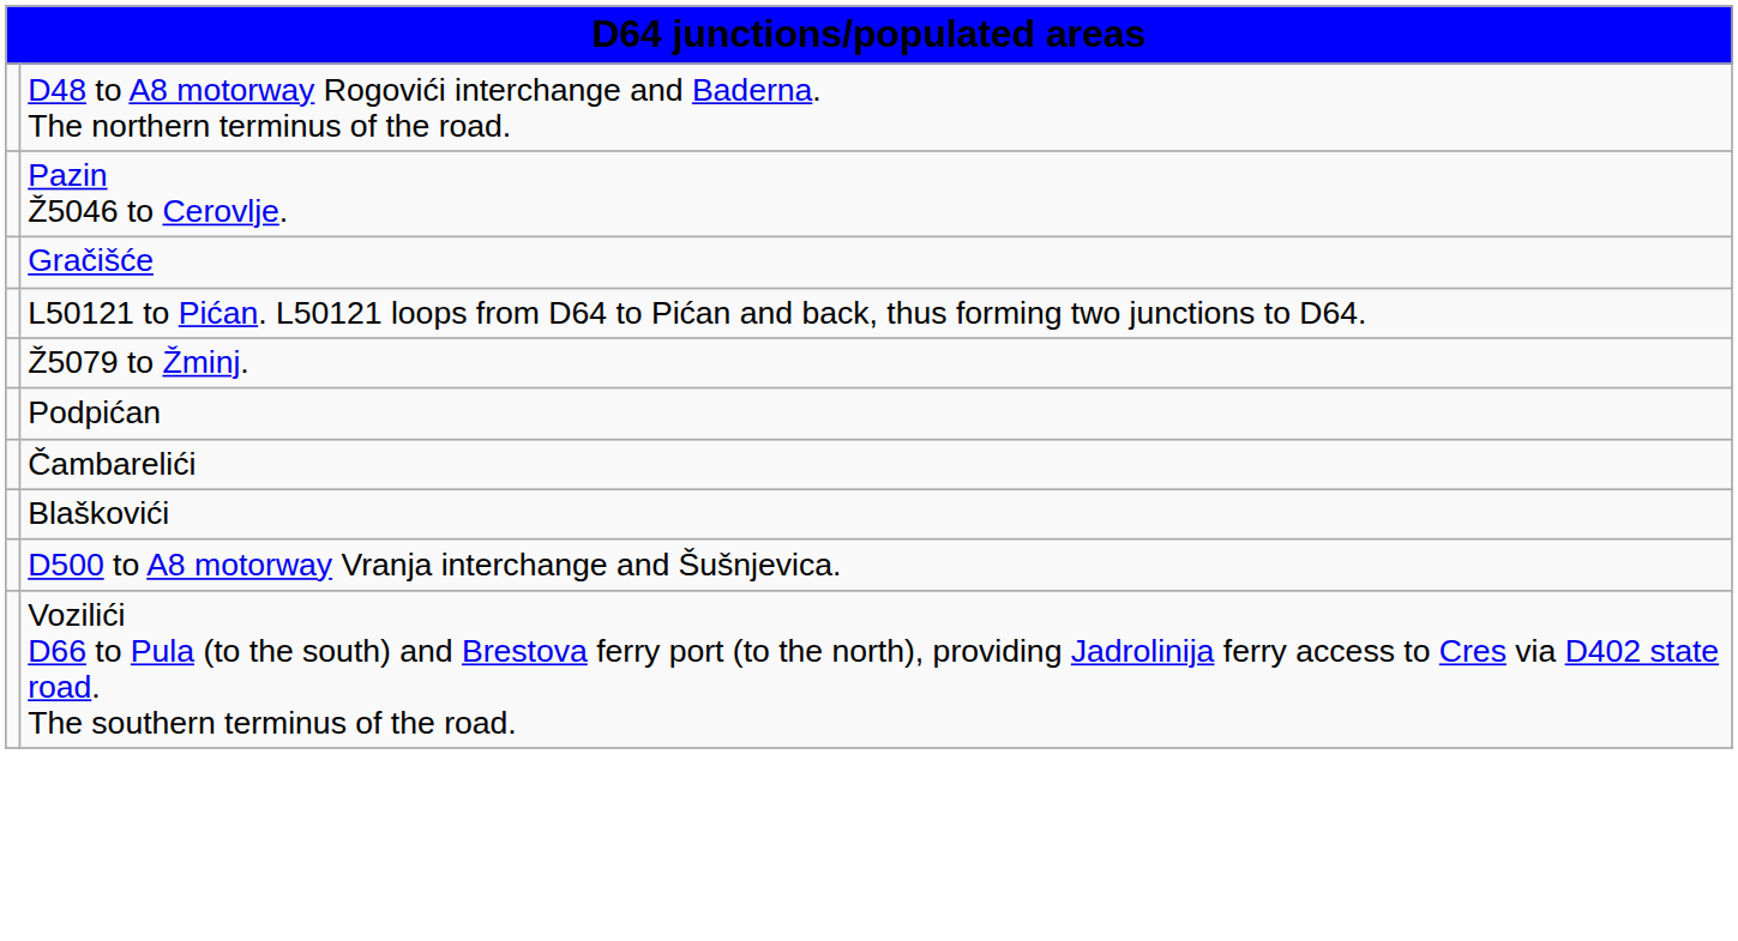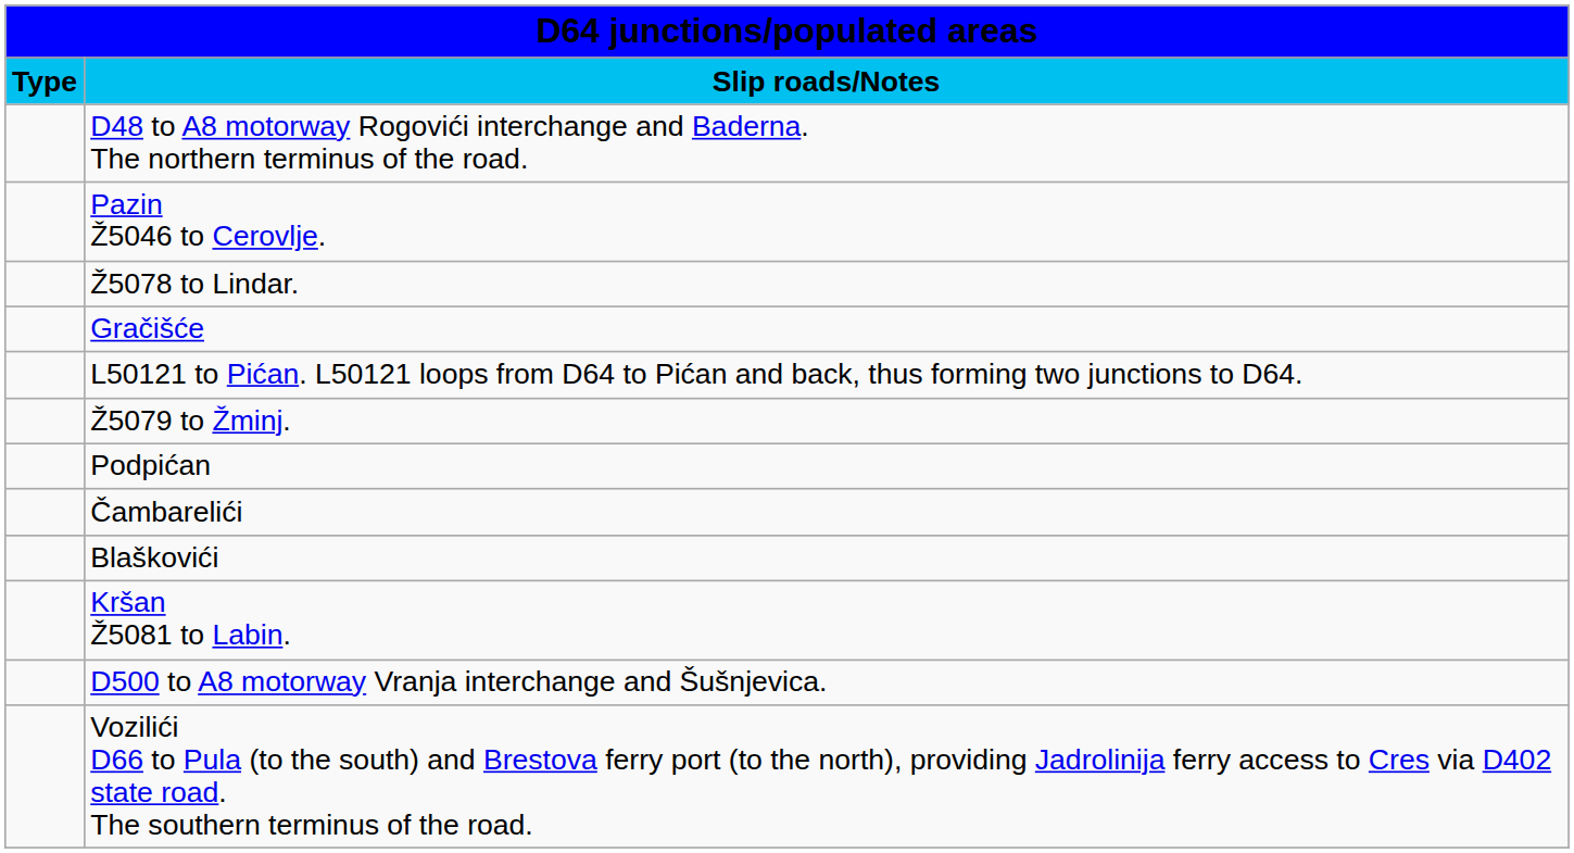+ row: Type | Slip roads/Notes
+ row: Ž5078 to Lindar.
+ row: Kršan Ž5081 to Labin.
